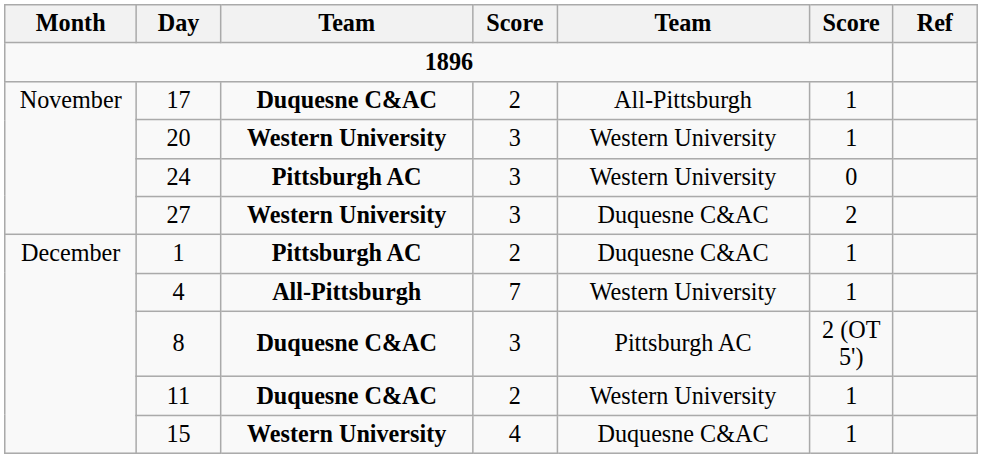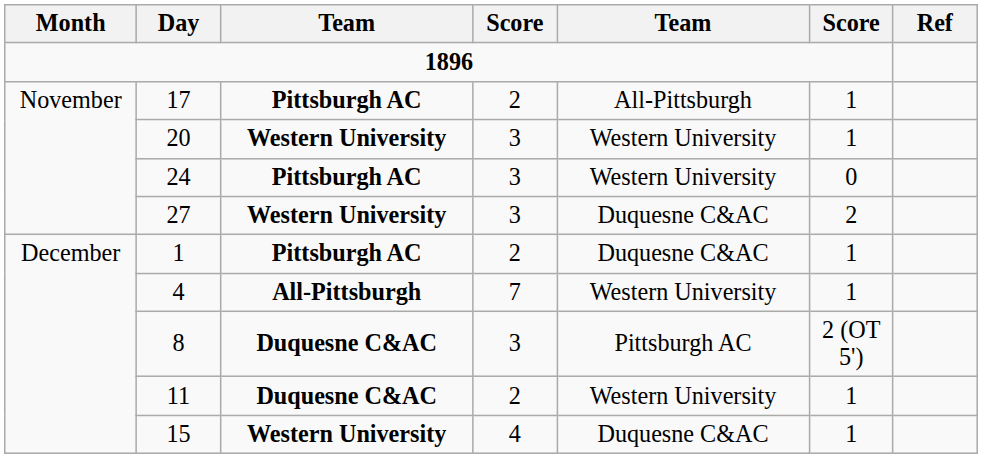17 | column 3: Duquesne C&AC -> Pittsburgh AC
